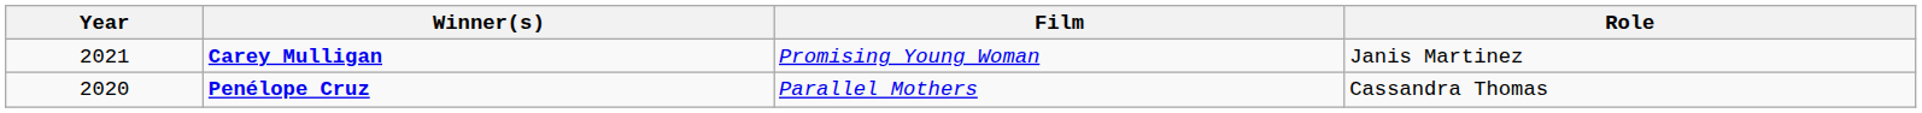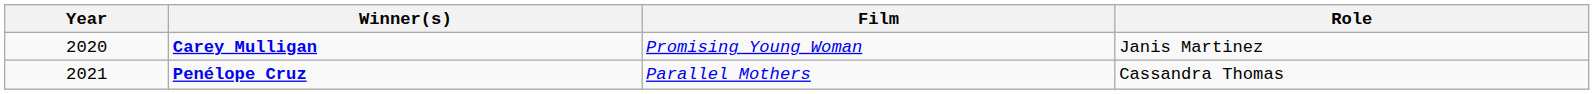Carey Mulligan | Year: 2021 -> 2020
Penélope Cruz | Year: 2020 -> 2021
